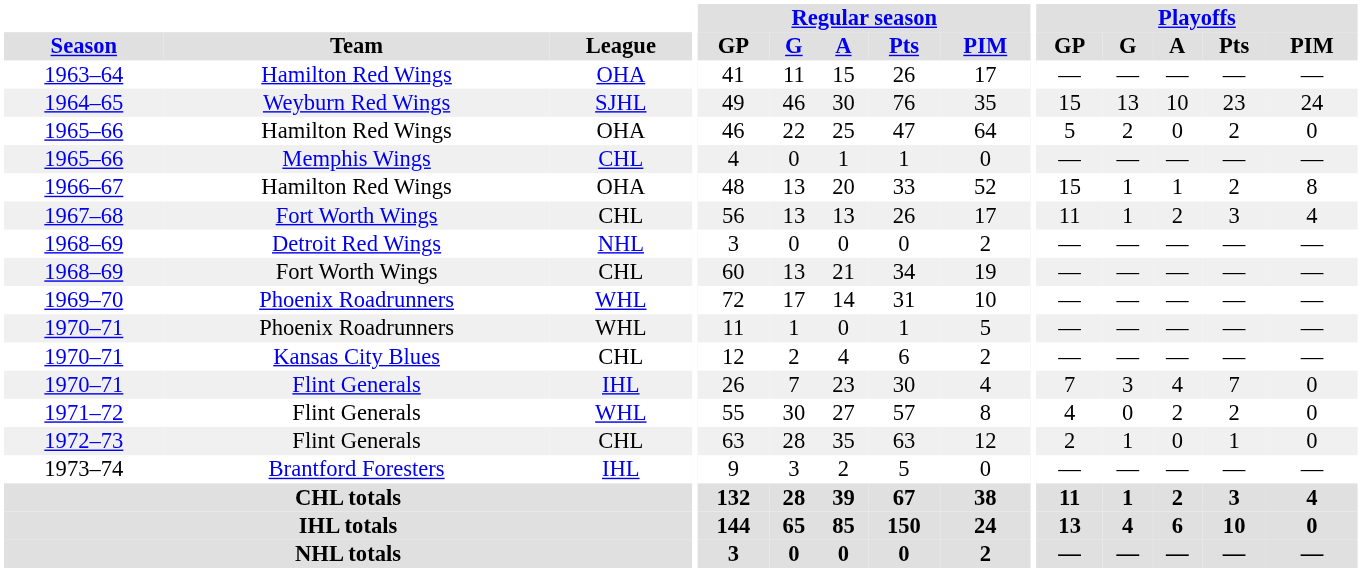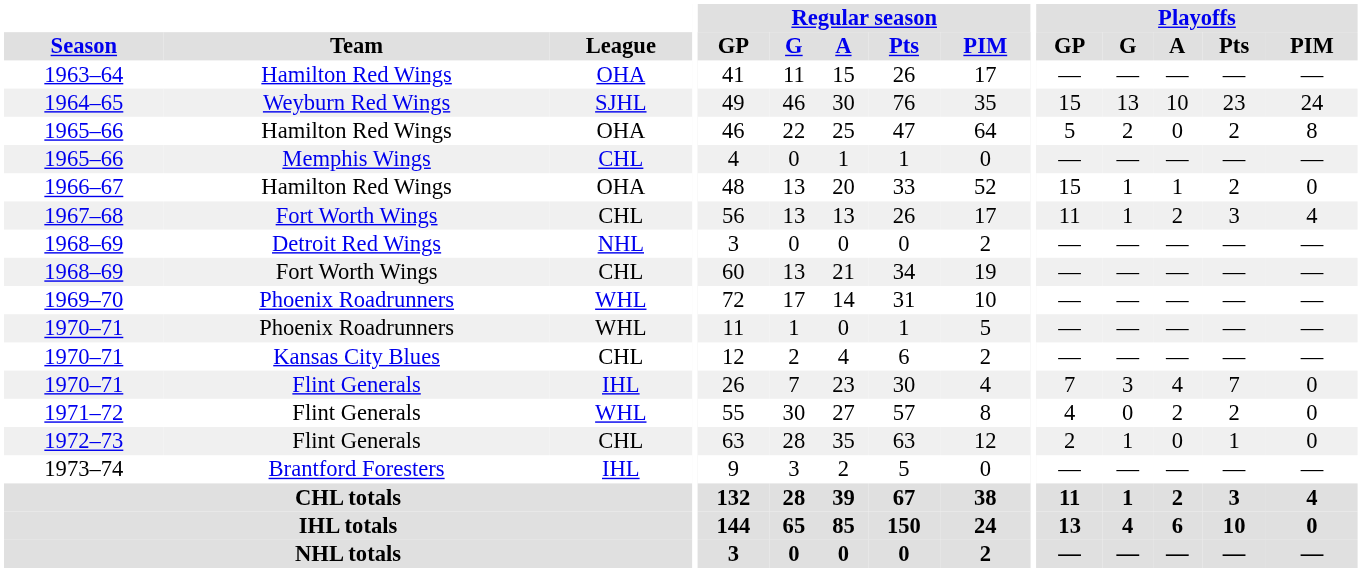1965–66 / Hamilton Red Wings | Playoffs / PIM: 0 -> 8
1966–67 | Playoffs / PIM: 8 -> 0
